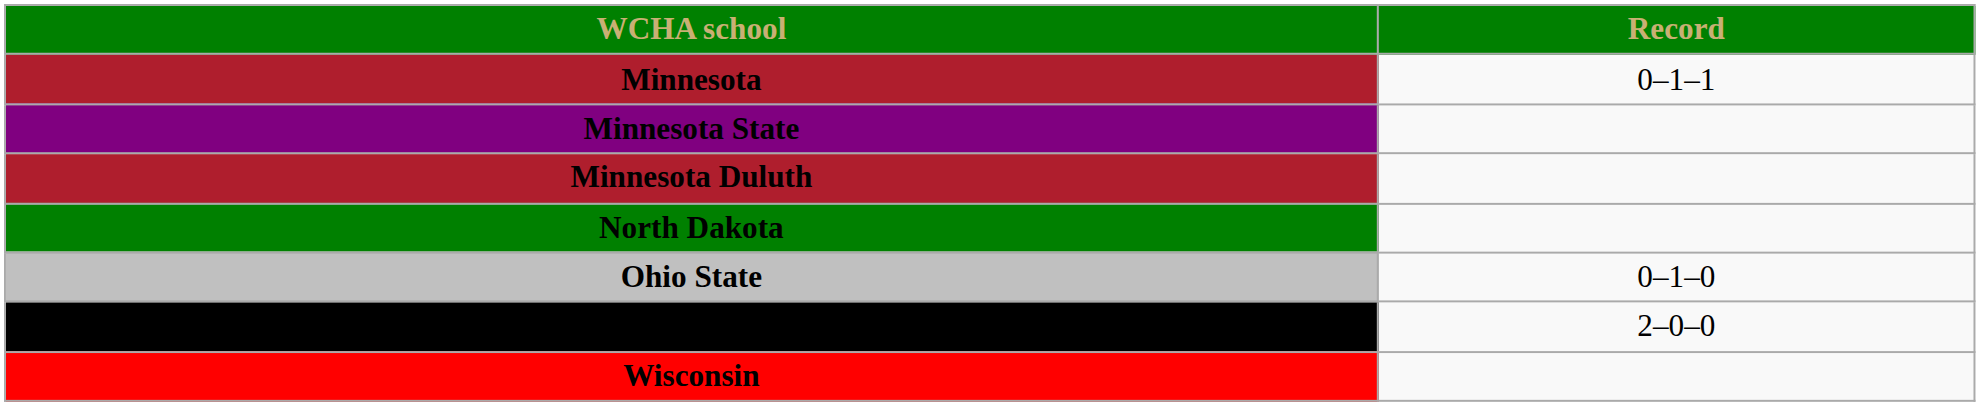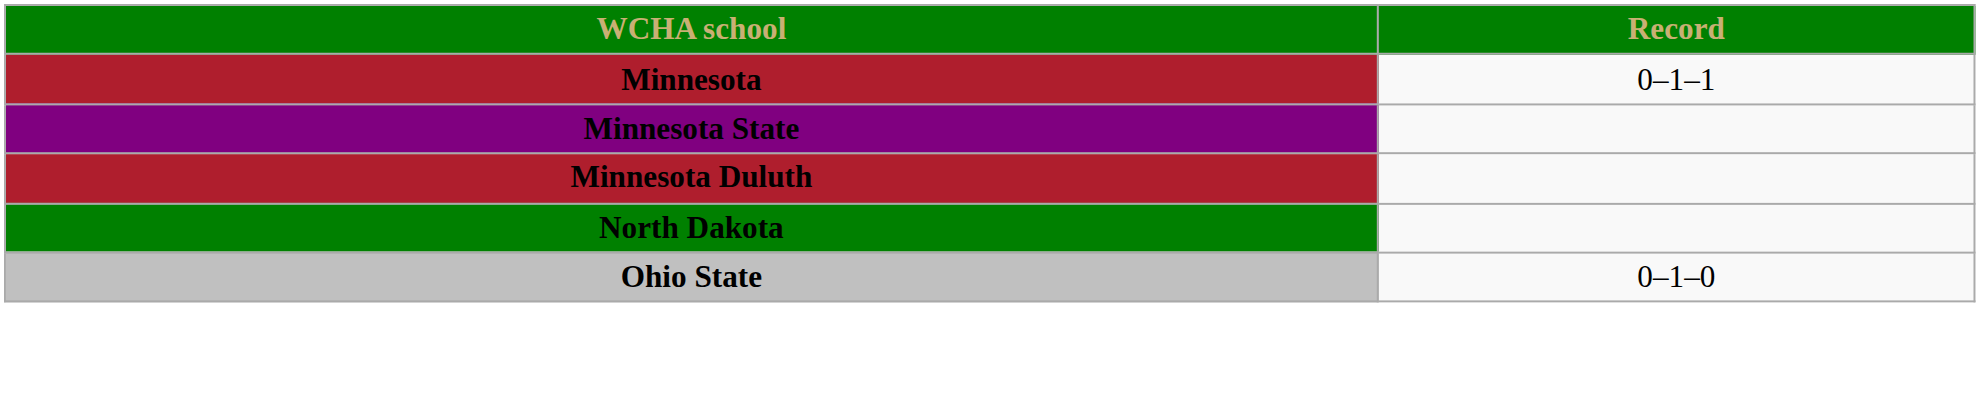- row: St. Cloud State | 2–0–0
- row: Wisconsin
